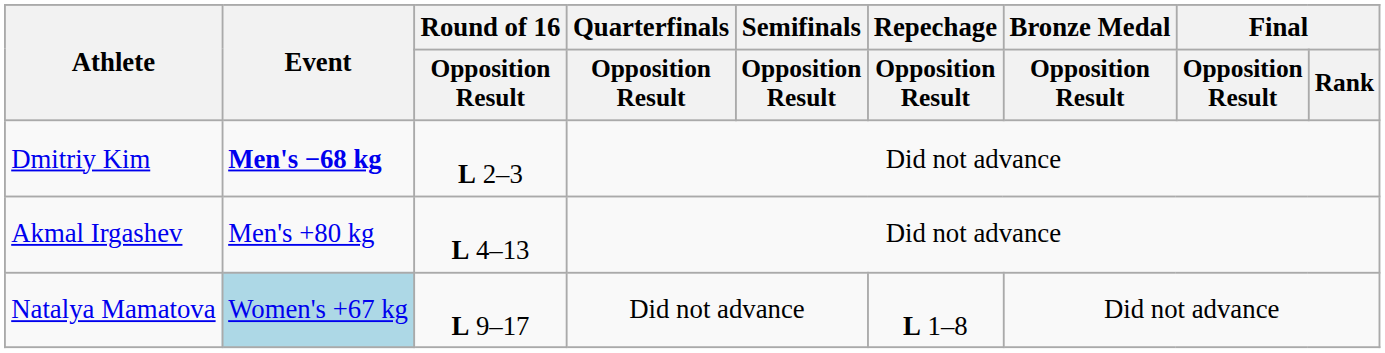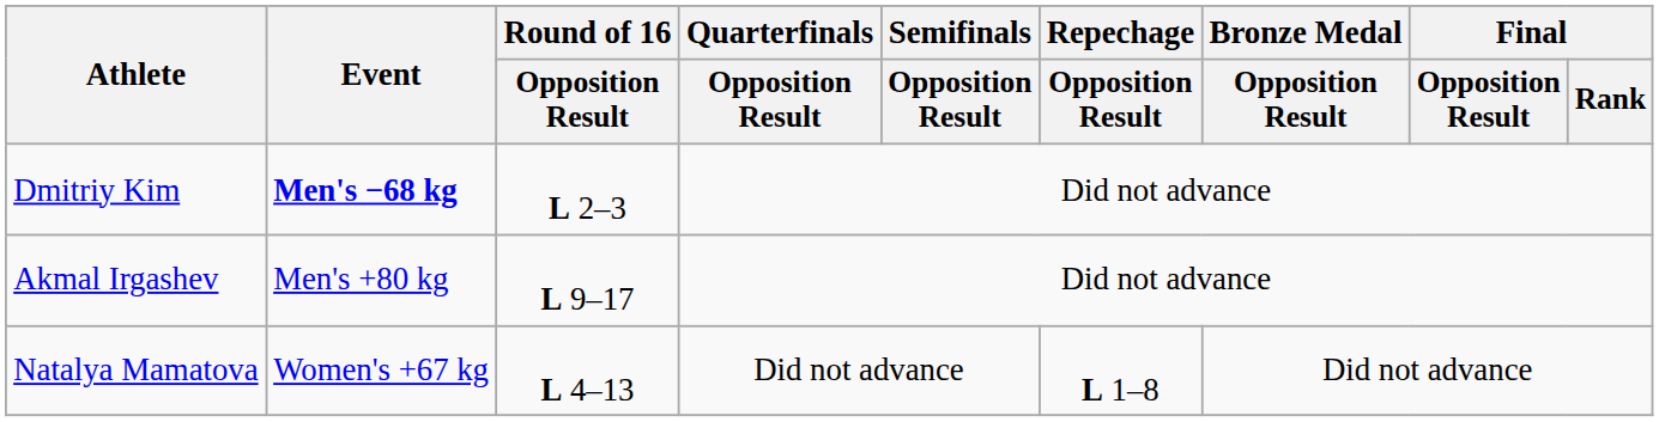Akmal Irgashev | Round of 16 / Opposition Result: L 4–13 -> L 9–17
Natalya Mamatova | Event: lightblue background -> no background
Natalya Mamatova | Round of 16 / Opposition Result: L 9–17 -> L 4–13
